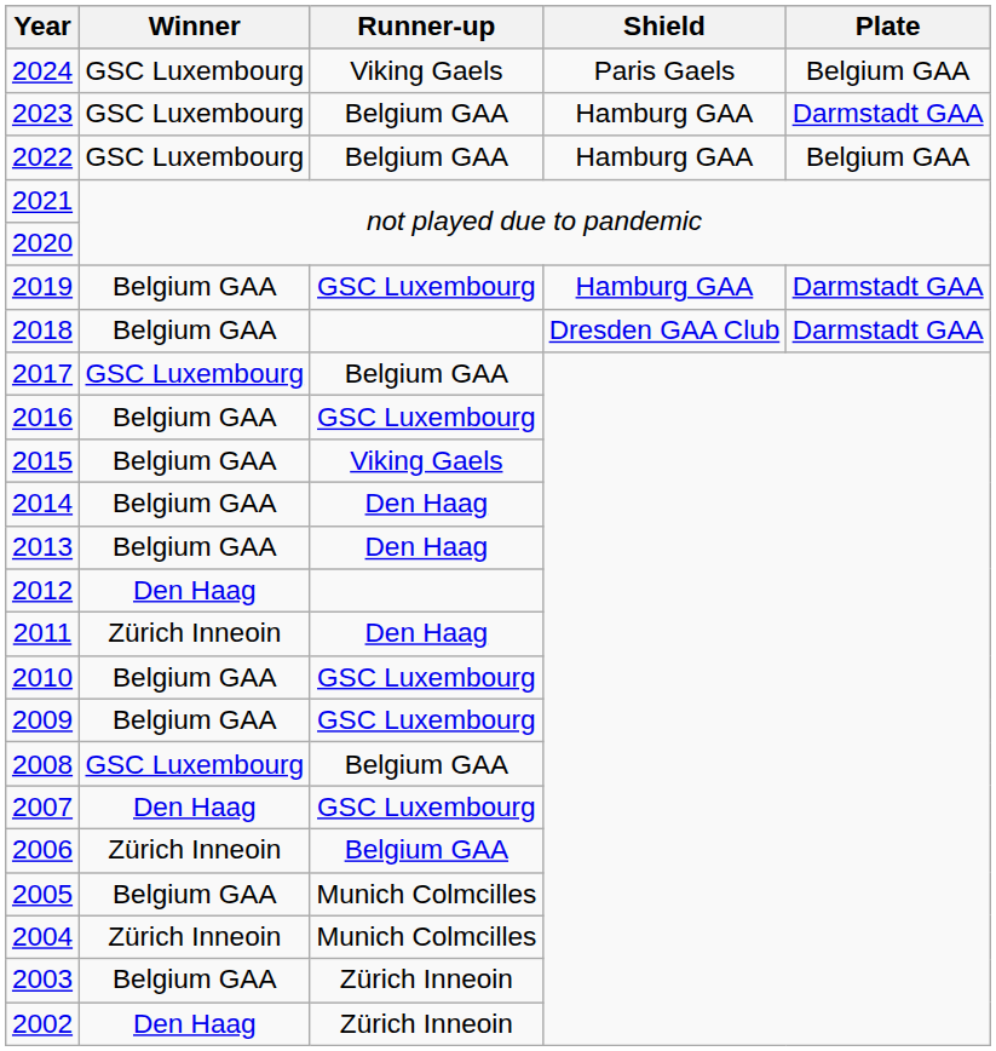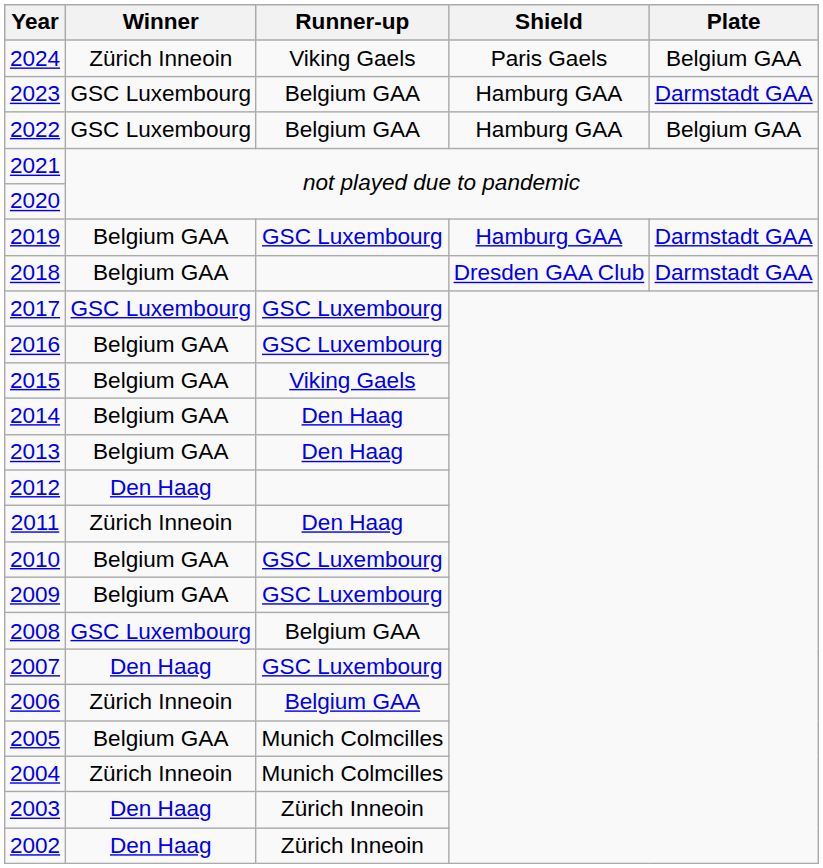2024 | Winner: GSC Luxembourg -> Zürich Inneoin
2017 | Runner-up: Belgium GAA -> GSC Luxembourg
2003 | Winner: Belgium GAA -> Den Haag
